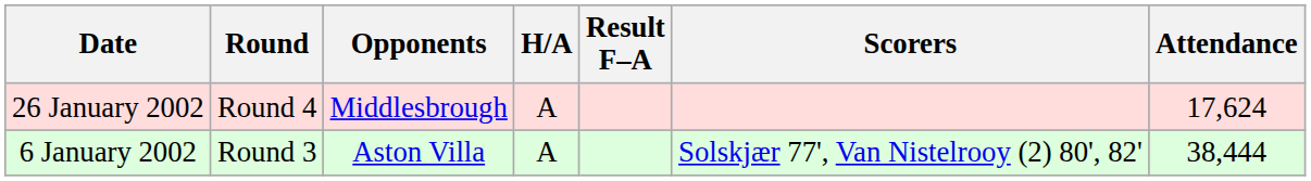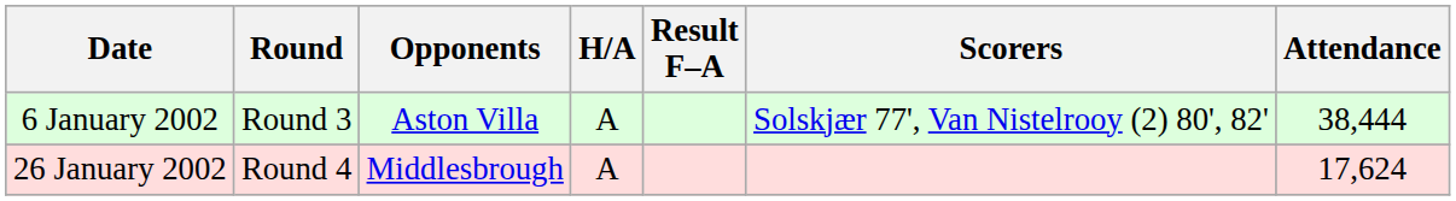rows swapped: 6 January 2002 <-> 26 January 2002
